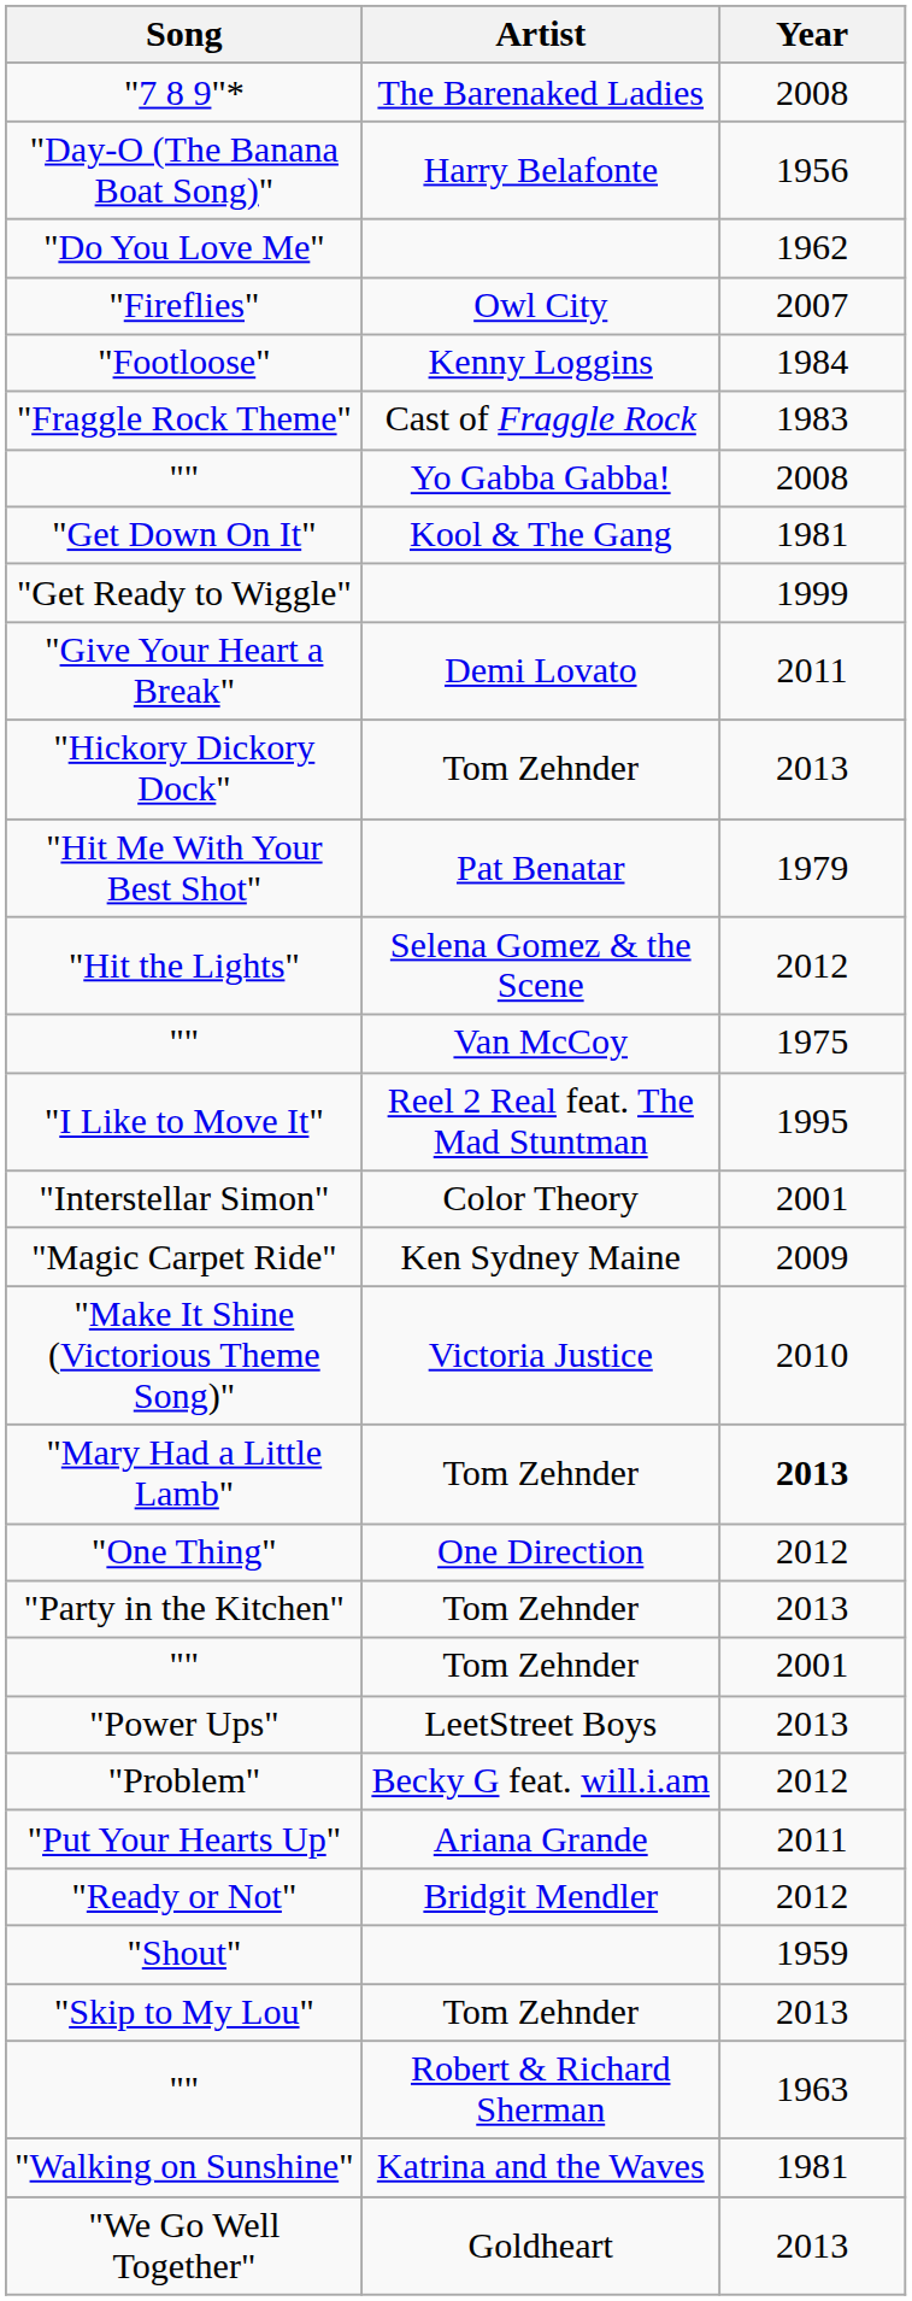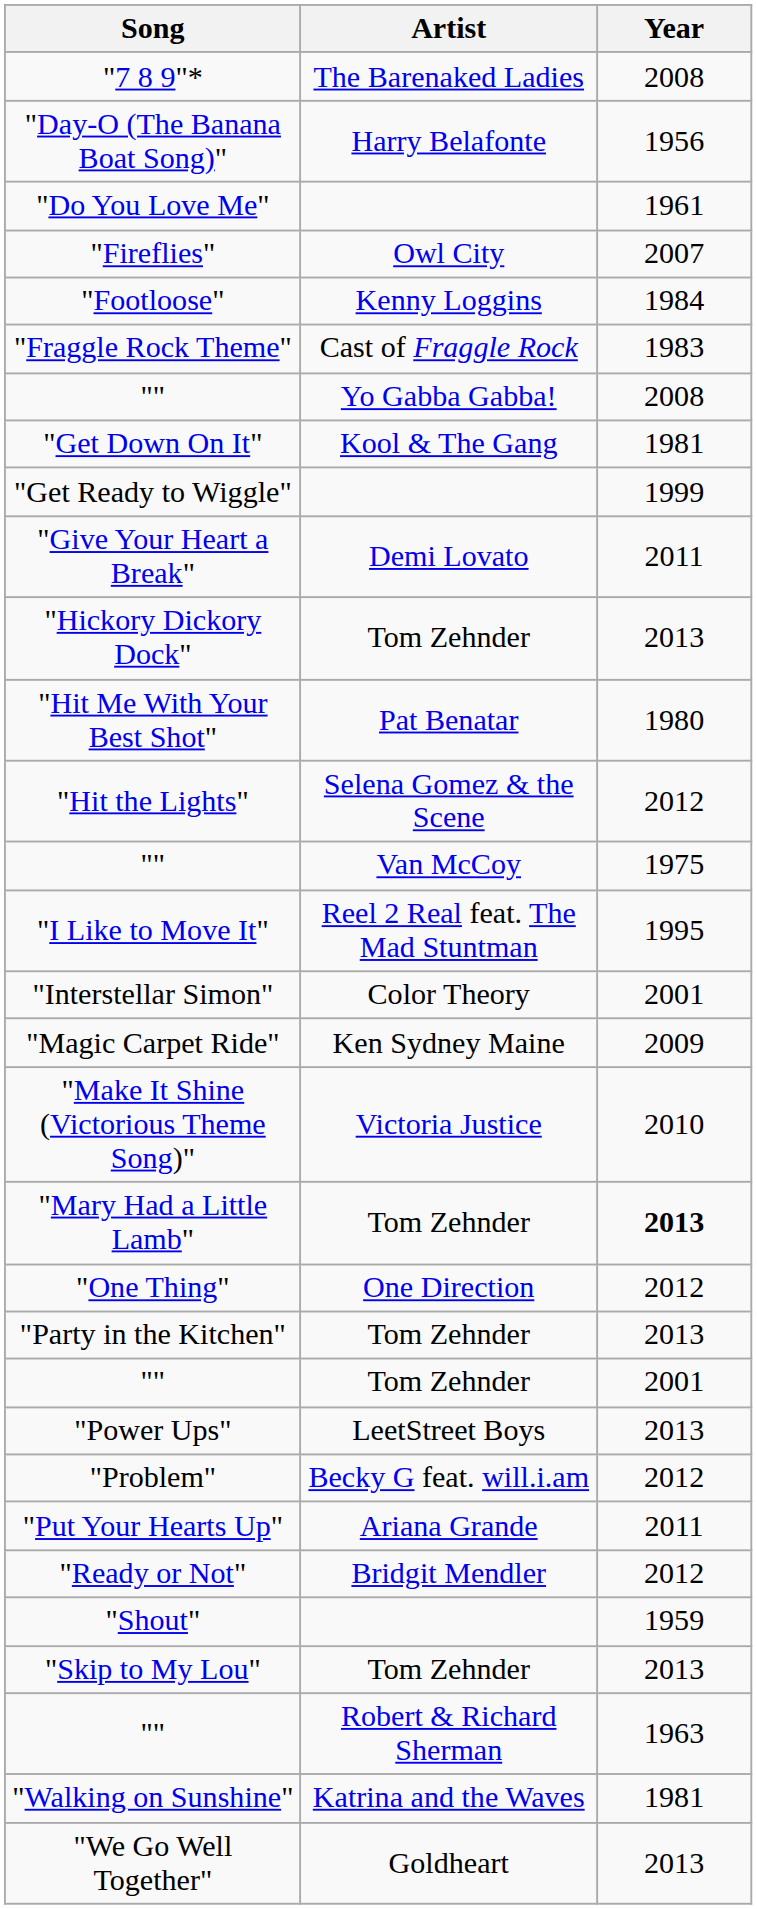"Do You Love Me" | Year: 1962 -> 1961
"Hit Me With Your Best Shot" | Year: 1979 -> 1980
